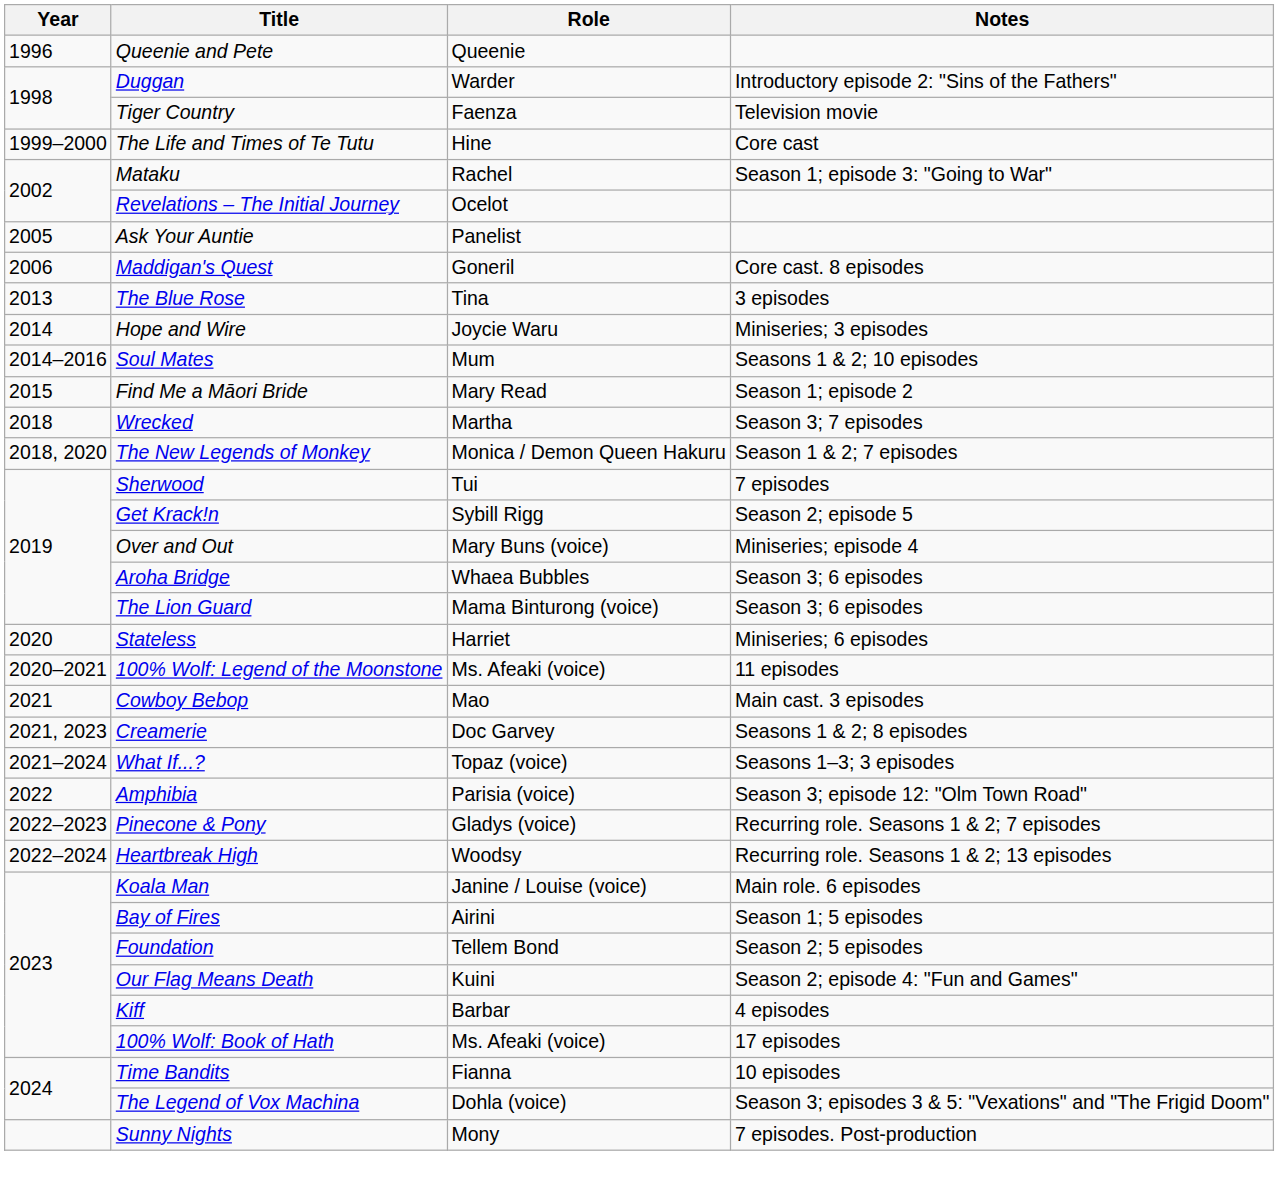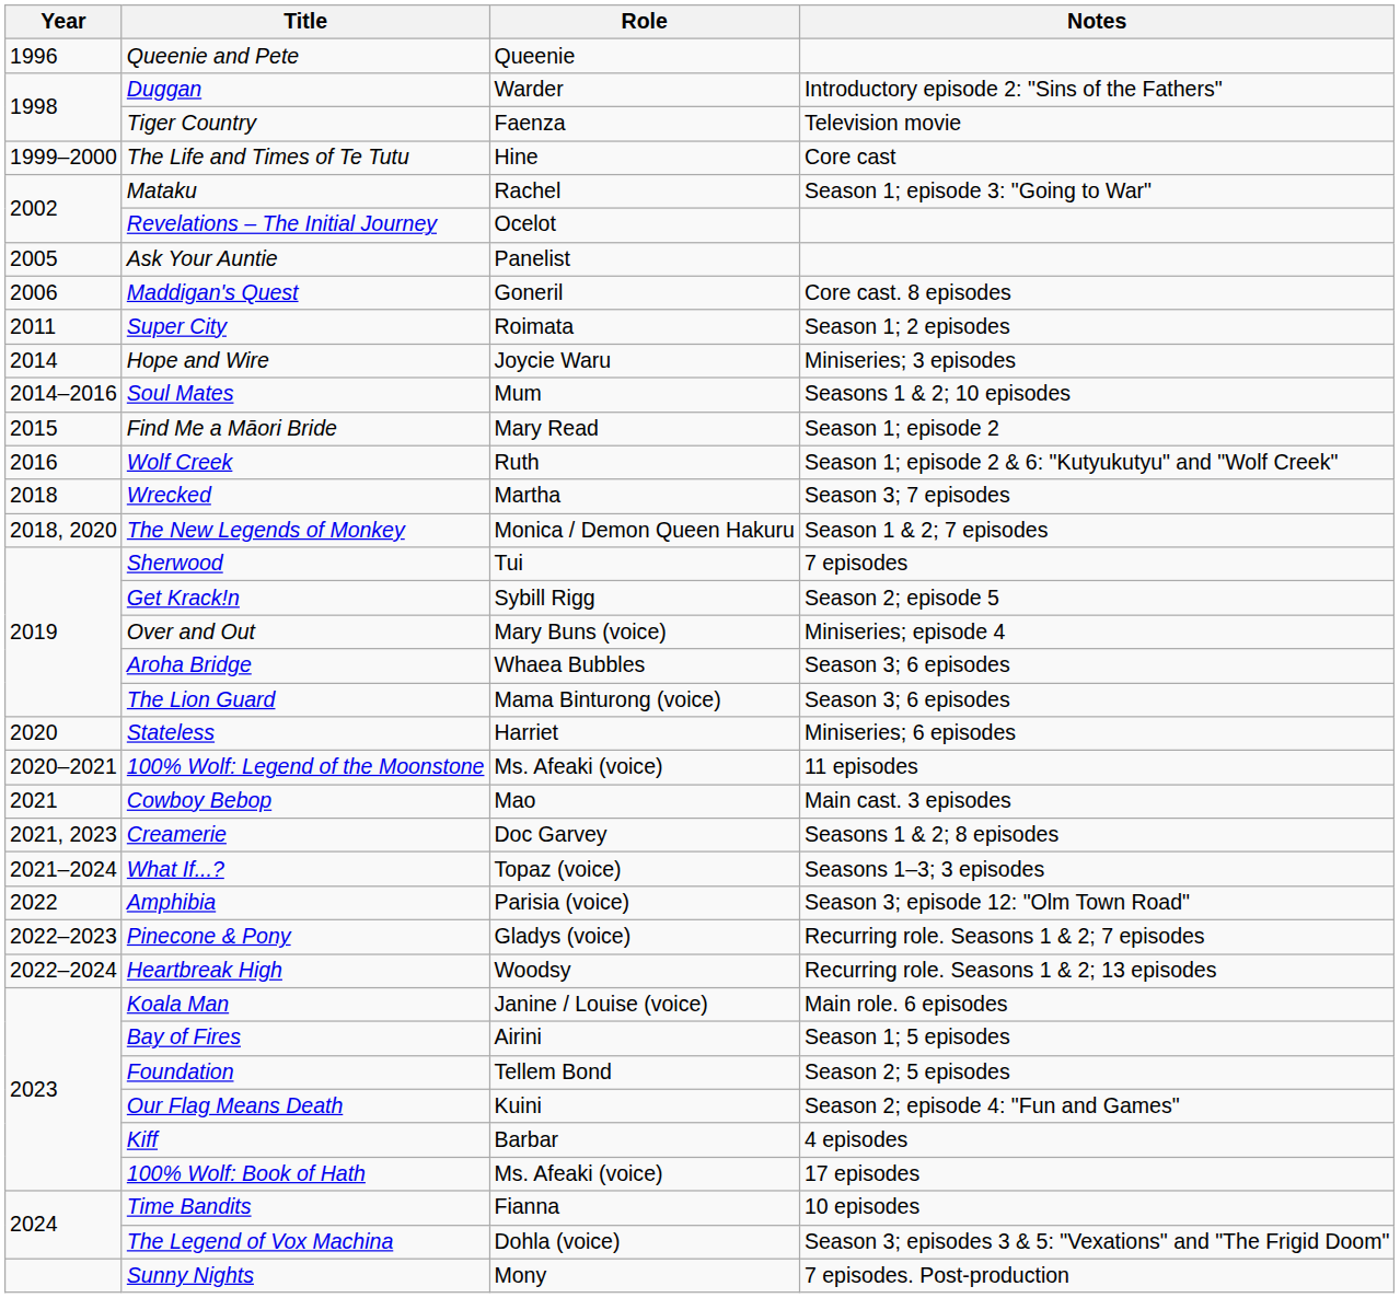+ row: 2011 | Super City | Roimata | Season 1; 2 episodes
- row: 2013 | The Blue Rose | Tina | 3 episodes
+ row: 2016 | Wolf Creek | Ruth | Season 1; episode 2 & 6: "Kutyukutyu" and "Wolf Creek"
